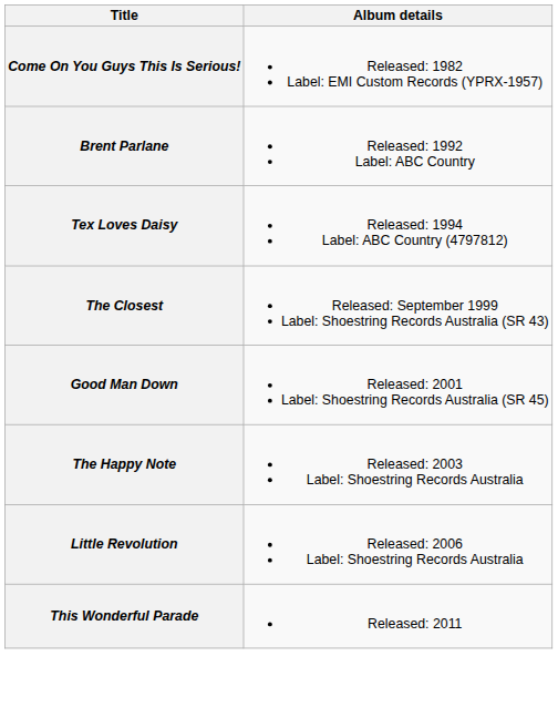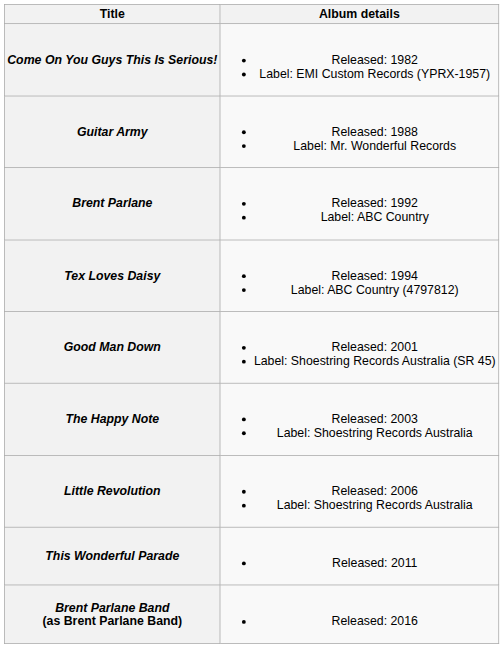+ row: Guitar Army | Released: 1988 Label: Mr. Wonderful Records
- row: The Closest | Released: September 1999 Label: Shoestring Records Australia (SR 43)
+ row: Brent Parlane Band (as Brent Parlane Band) | Released: 2016
